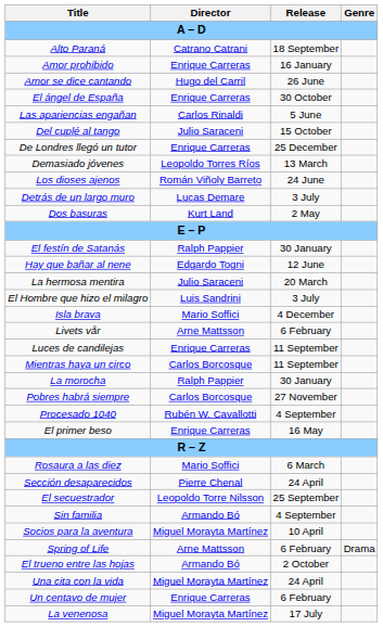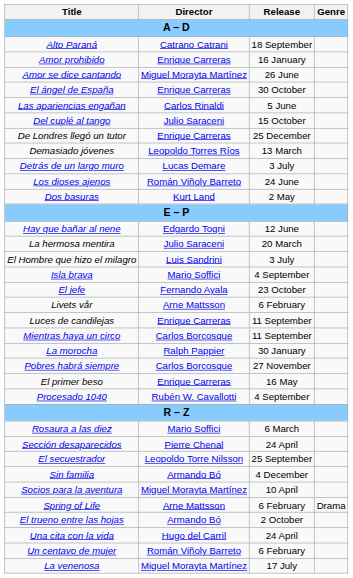Amor se dice cantando | Director: Hugo del Carril -> Miguel Morayta Martínez
rows swapped: Detrás de un largo muro <-> Los dioses ajenos
- row: El festín de Satanás | Ralph Pappier | 30 January
Isla brava | Release: 4 December -> 4 September
+ row: El jefe | Fernando Ayala | 23 October
rows swapped: El primer beso <-> Procesado 1040
Sin familia | Release: 4 September -> 4 December
Una cita con la vida | Director: Miguel Morayta Martínez -> Hugo del Carril
Un centavo de mujer | Director: Enrique Carreras -> Román Viñoly Barreto
